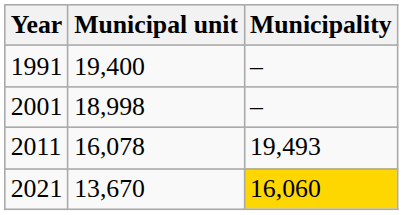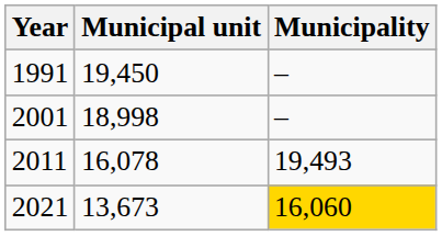1991 | Municipal unit: 19,400 -> 19,450
2021 | Municipal unit: 13,670 -> 13,673
